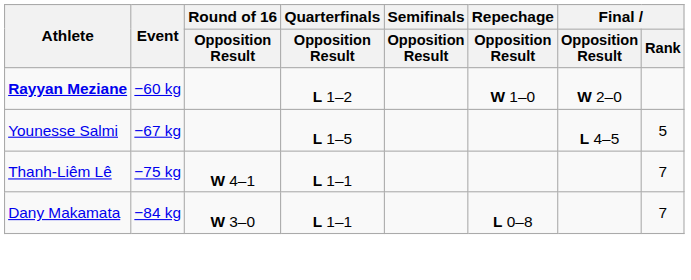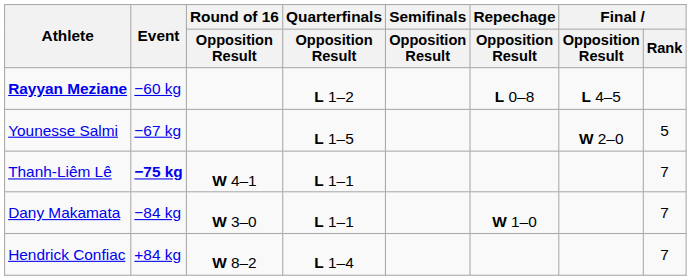Rayyan Meziane | Repechage / Opposition Result: W 1–0 -> L 0–8
Rayyan Meziane | Final / Opposition Result: W 2–0 -> L 4–5
Younesse Salmi | Final / Opposition Result: L 4–5 -> W 2–0
Thanh-Liêm Lê | Event: normal -> bold
Dany Makamata | Repechage / Opposition Result: L 0–8 -> W 1–0
+ row: Hendrick Confiac | +84 kg | W 8–2 | L 1–4 | 7
